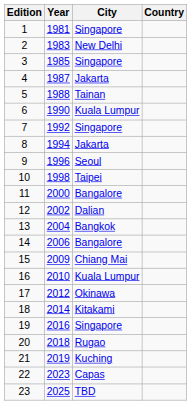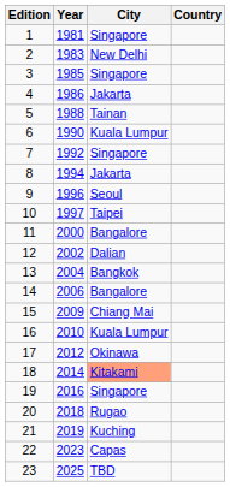4 | Year: 1987 -> 1986
10 | Year: 1998 -> 1997
18 | City: no background -> lightsalmon background
